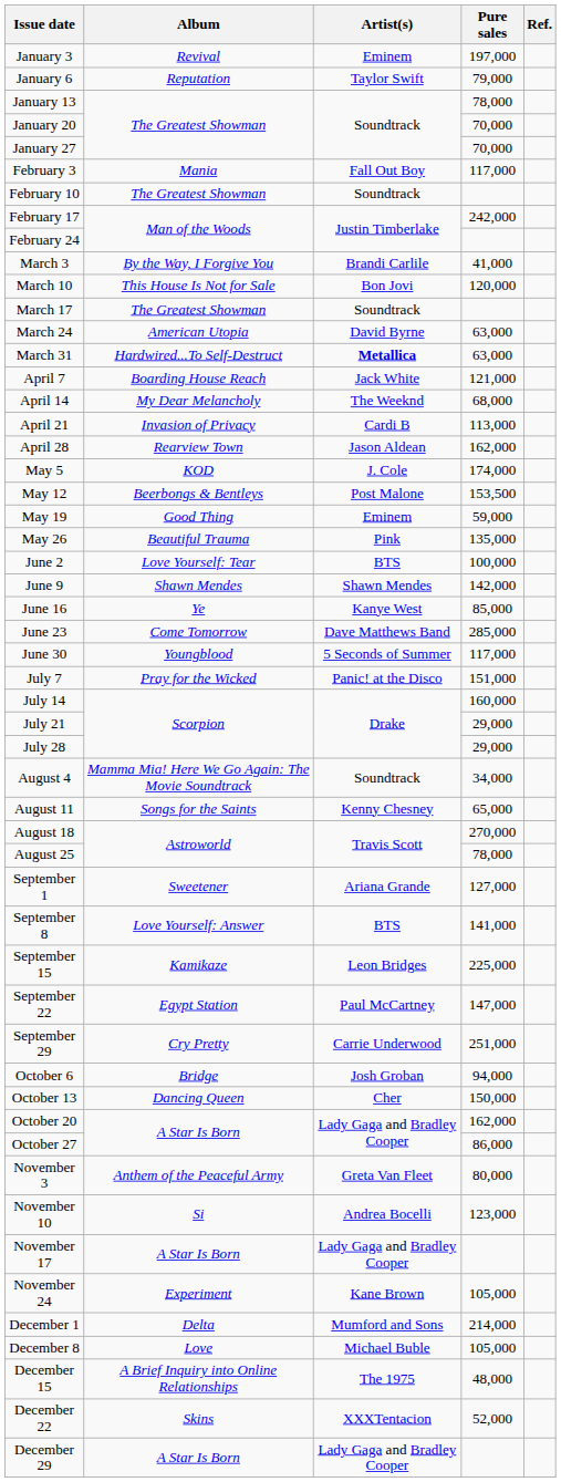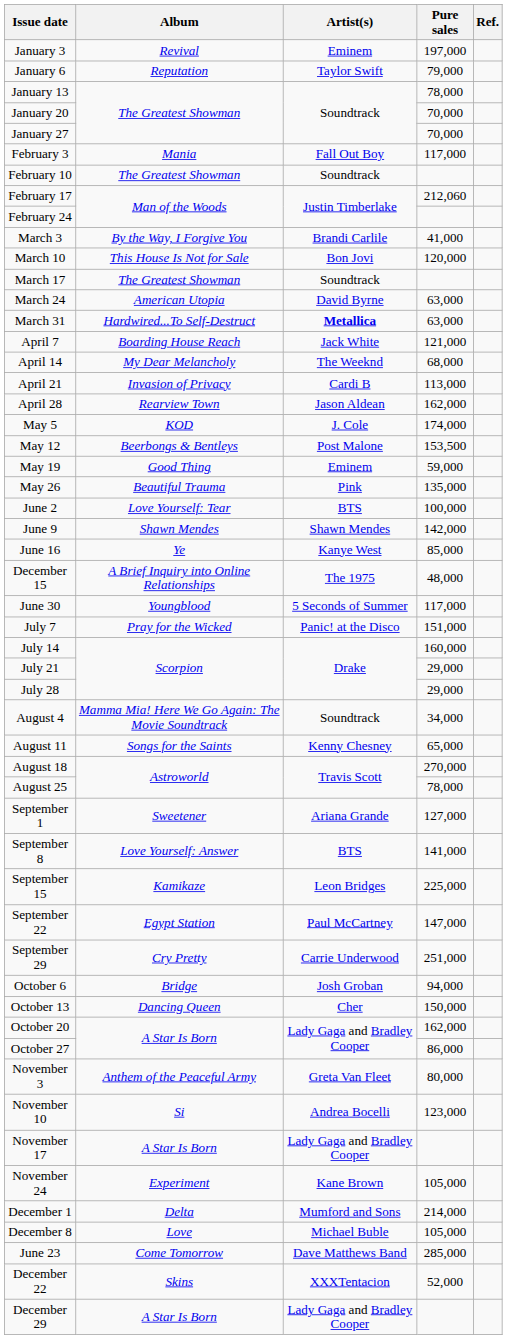February 17 | Pure sales: 242,000 -> 212,060
rows swapped: June 23 <-> December 15
